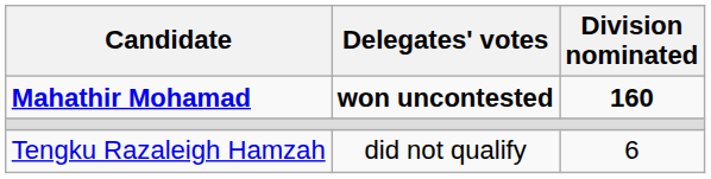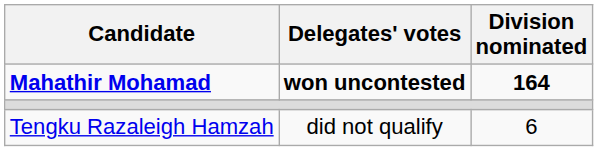Mahathir Mohamad | Division nominated: 160 -> 164
